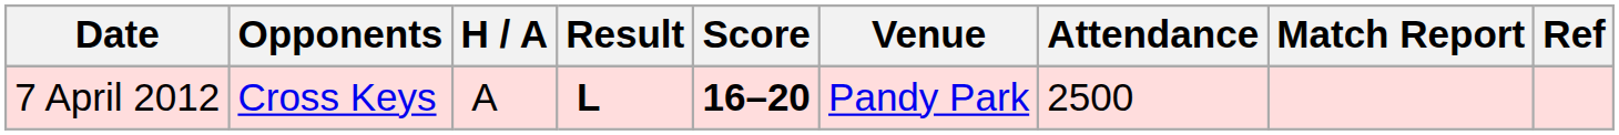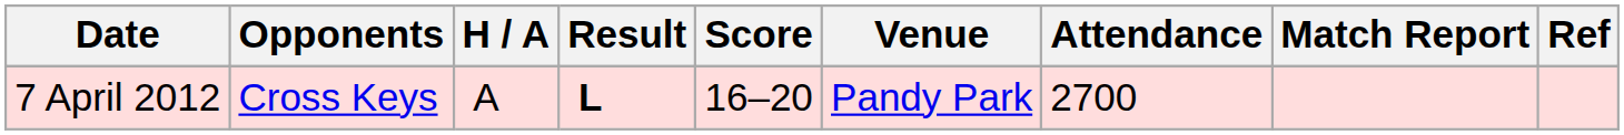7 April 2012 | Score: bold -> normal
7 April 2012 | Attendance: 2500 -> 2700
